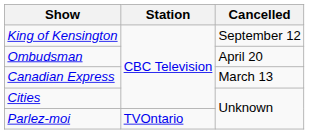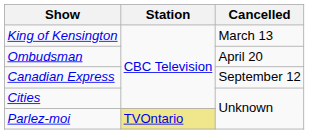King of Kensington | Cancelled: September 12 -> March 13
Canadian Express | Cancelled: March 13 -> September 12
Parlez-moi | Station: no background -> khaki background
